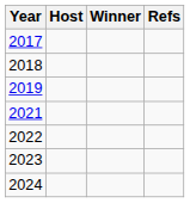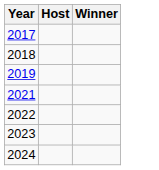- column: Refs
